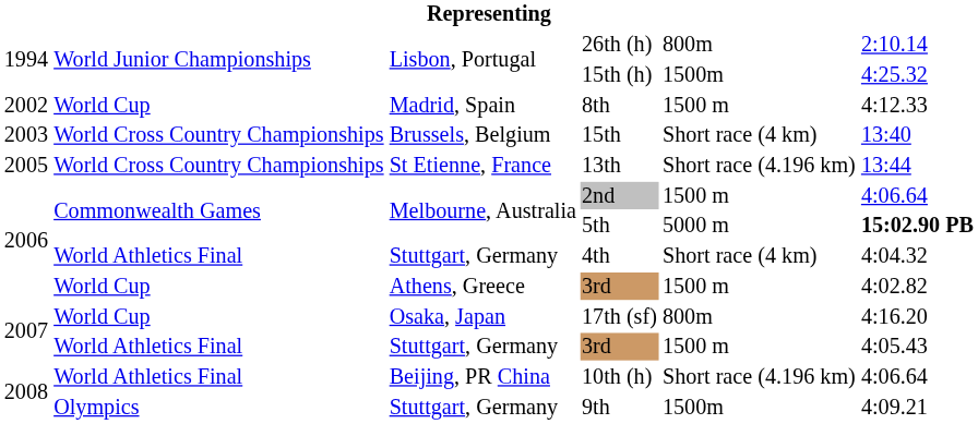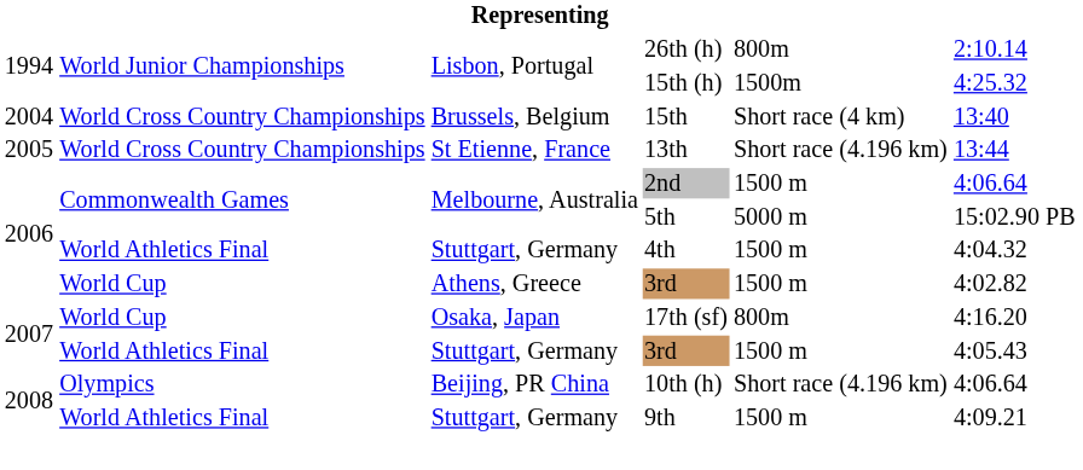- row: 2002 | World Cup | Madrid, Spain | 8th | 1500 m | 4:12.33
15th | column 1: 2003 -> 2004
5th | column 6: bold -> normal
4th | column 5: Short race (4 km) -> 1500 m
10th (h) | column 2: World Athletics Final -> Olympics
9th | column 2: Olympics -> World Athletics Final
9th | column 5: 1500m -> 1500 m
